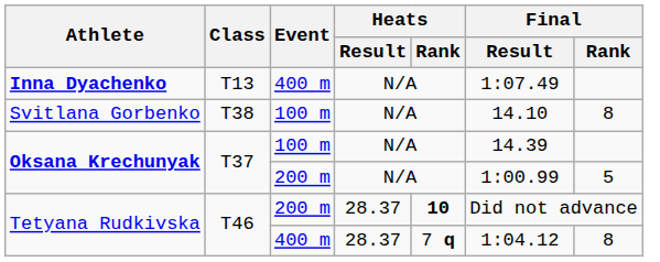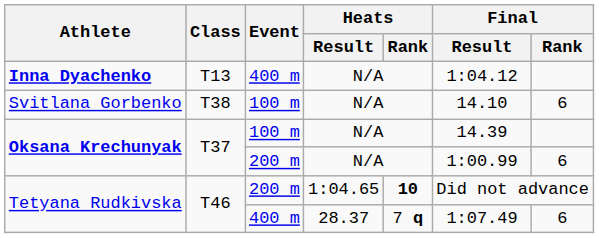Inna Dyachenko | Final / Result: 1:07.49 -> 1:04.12
Svitlana Gorbenko | Final / Rank: 8 -> 6
Oksana Krechunyak / 200 m | Final / Rank: 5 -> 6
Tetyana Rudkivska / 200 m | Heats / Result: 28.37 -> 1:04.65
Tetyana Rudkivska / 400 m | Final / Result: 1:04.12 -> 1:07.49
Tetyana Rudkivska / 400 m | Final / Rank: 8 -> 6
